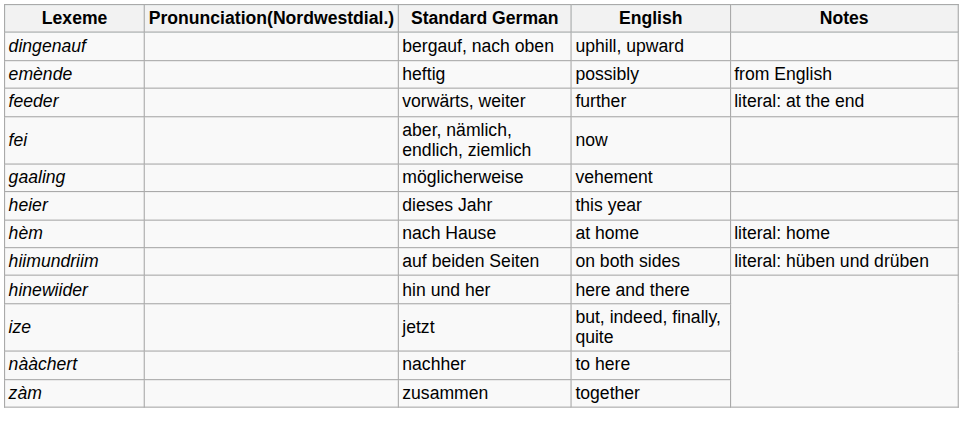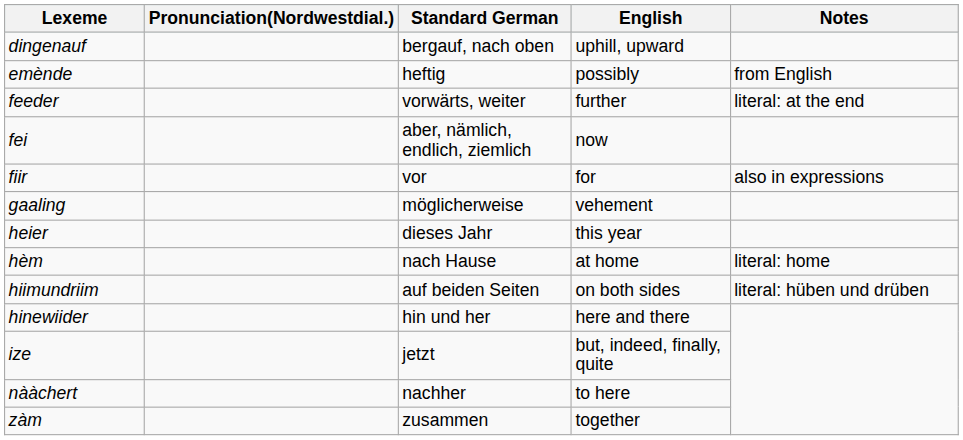+ row: fiir | vor | for | also in expressions
